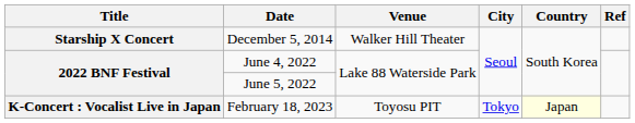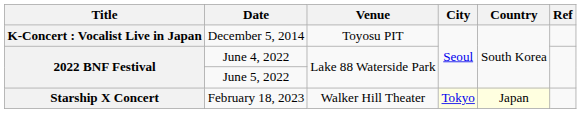December 5, 2014 | Title: Starship X Concert -> K-Concert : Vocalist Live in Japan
December 5, 2014 | Venue: Walker Hill Theater -> Toyosu PIT
February 18, 2023 | Title: K-Concert : Vocalist Live in Japan -> Starship X Concert
February 18, 2023 | Venue: Toyosu PIT -> Walker Hill Theater
February 18, 2023 | City: no background -> lightyellow background
